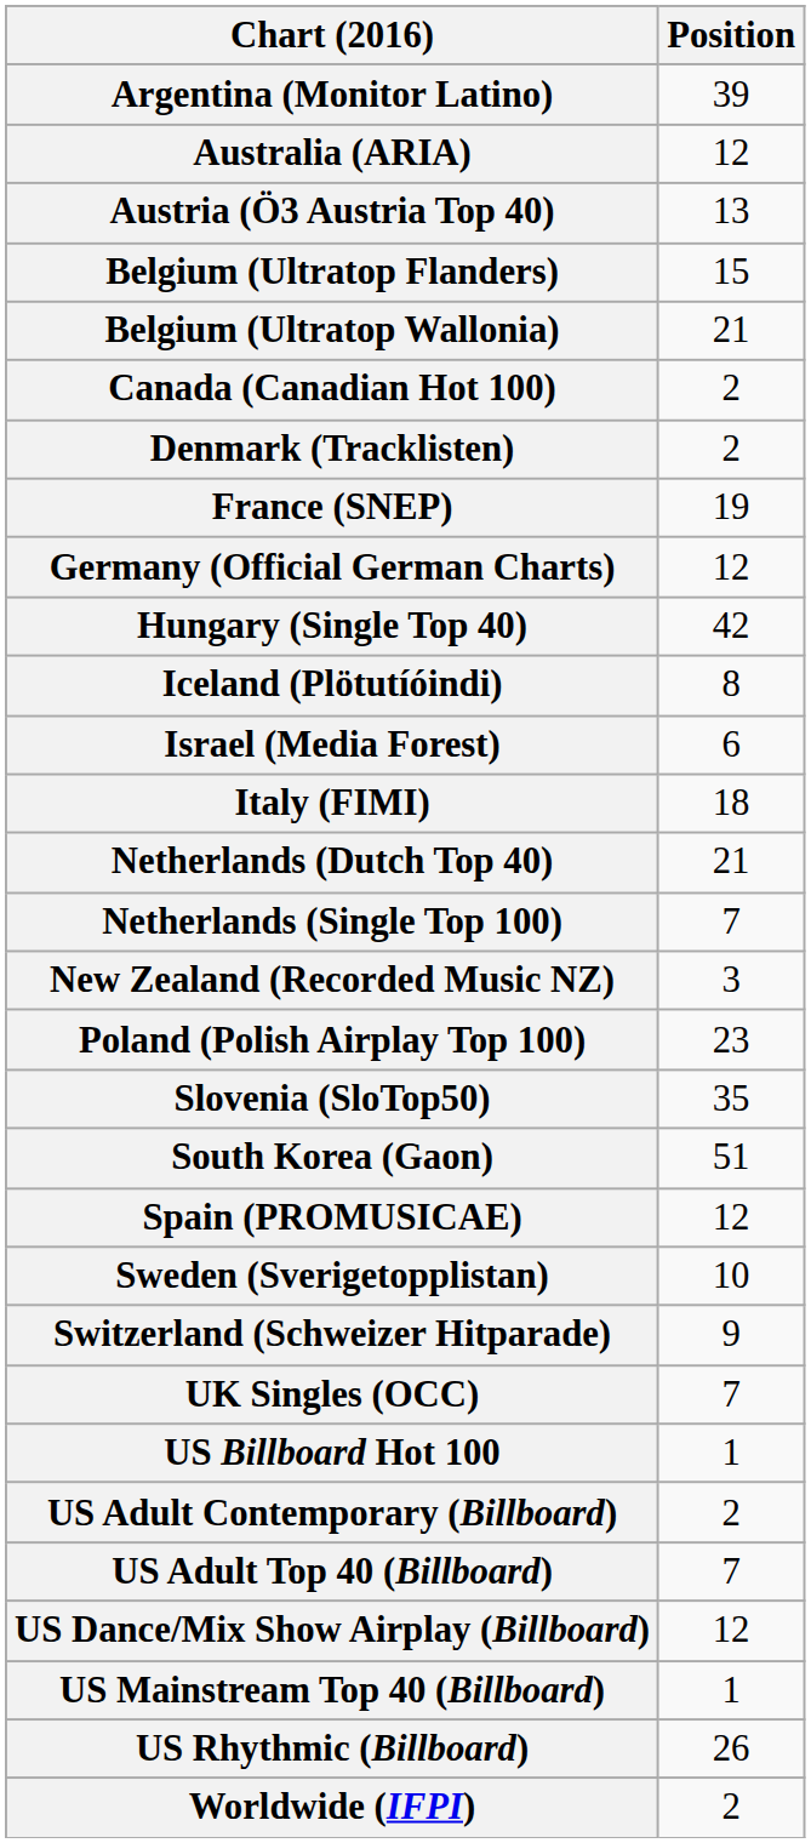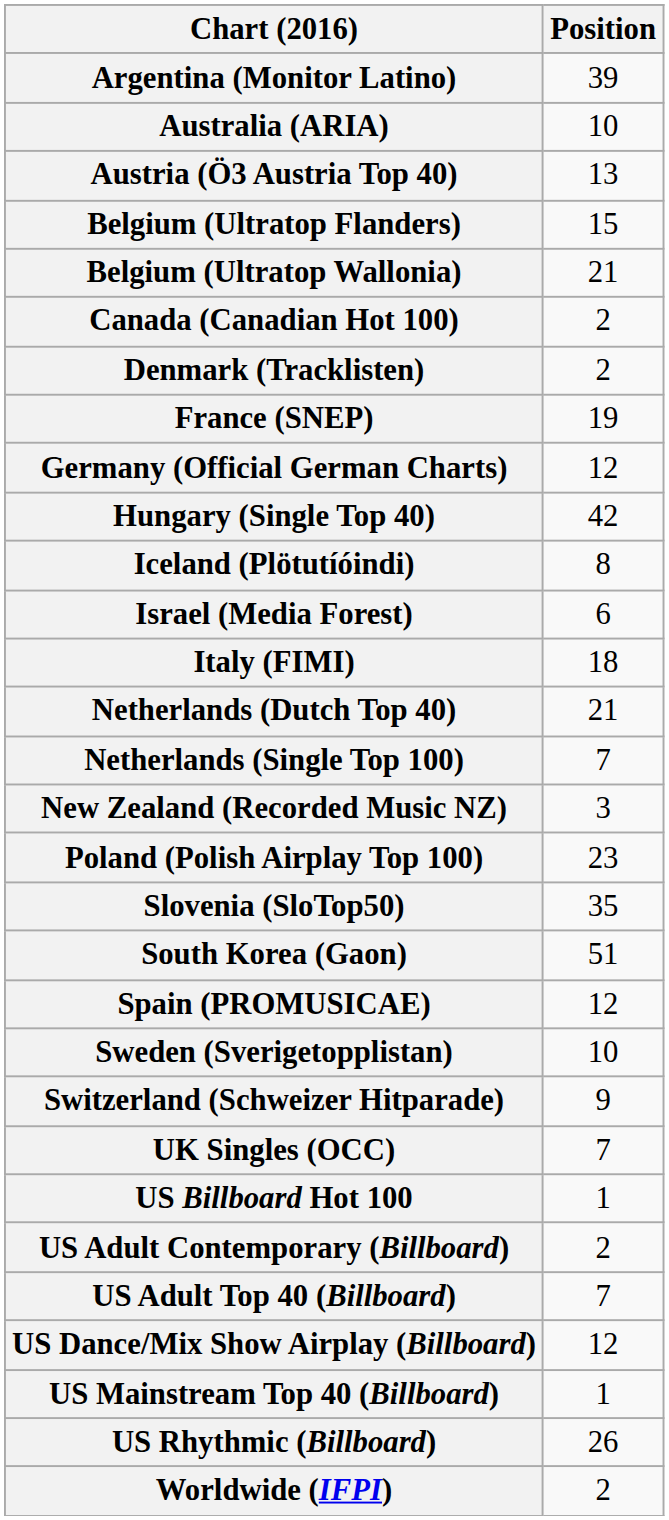Australia (ARIA) | Position: 12 -> 10
